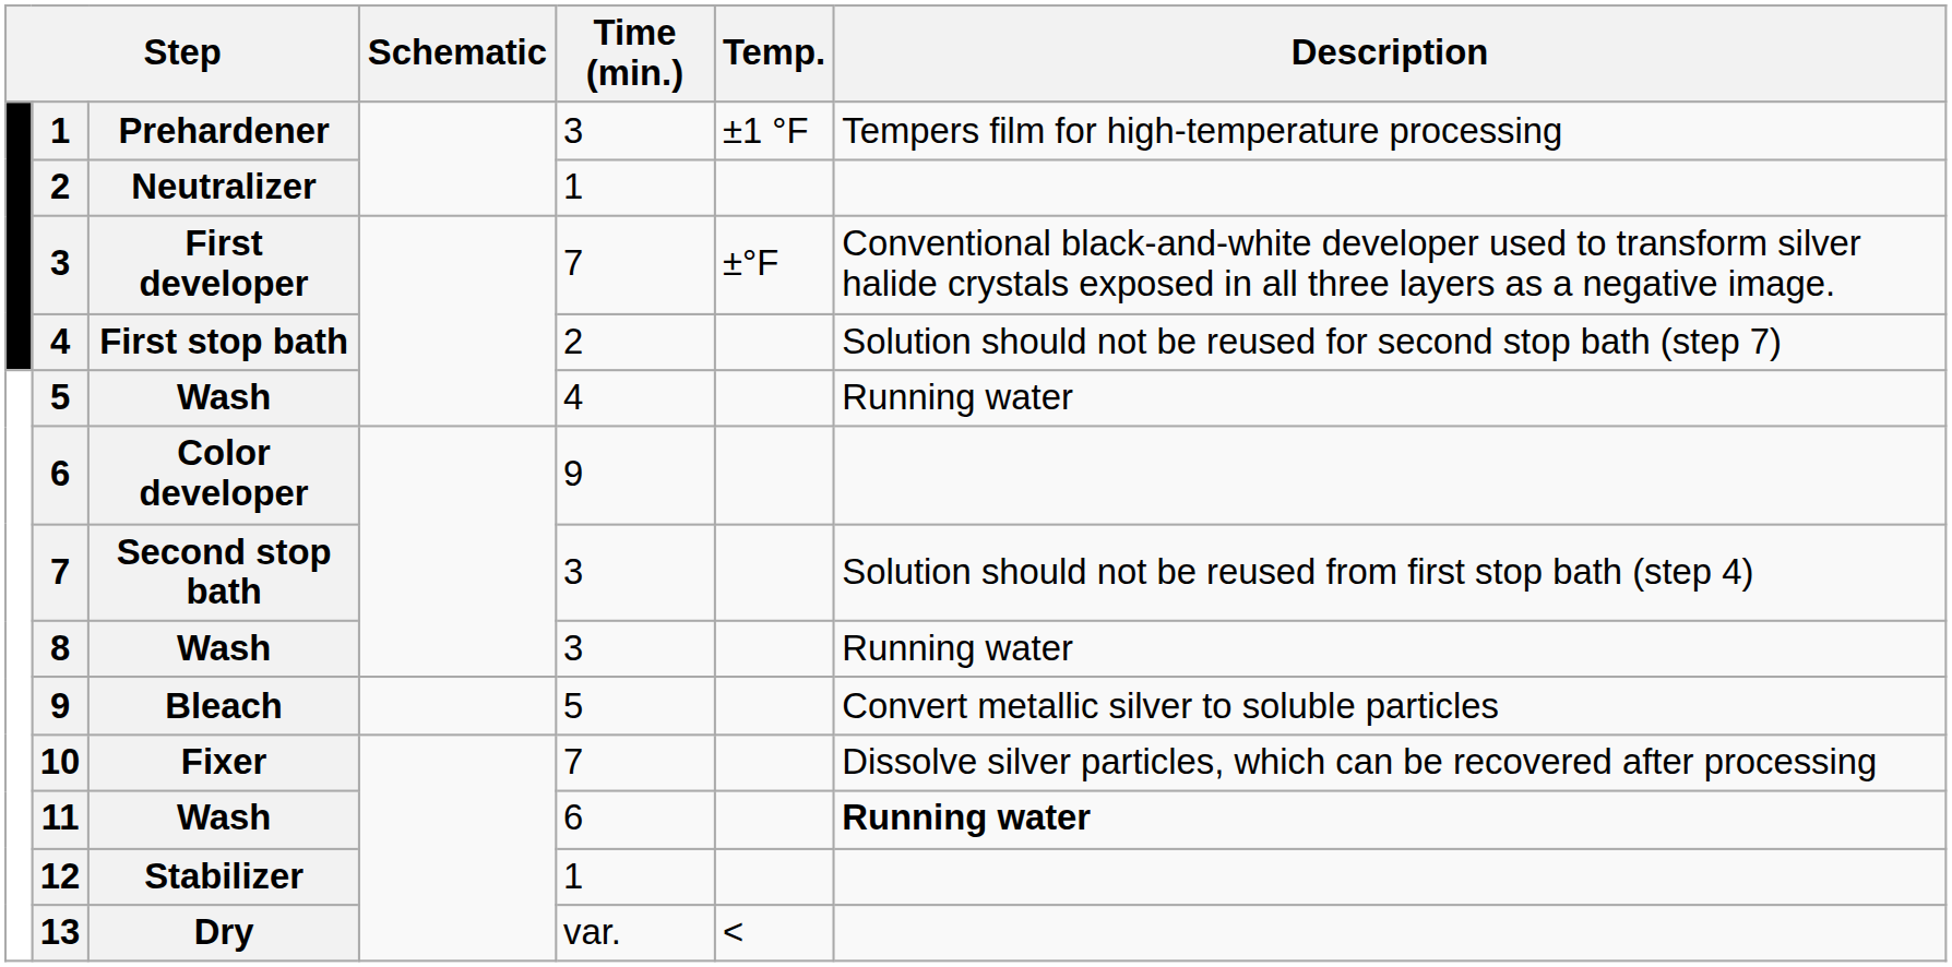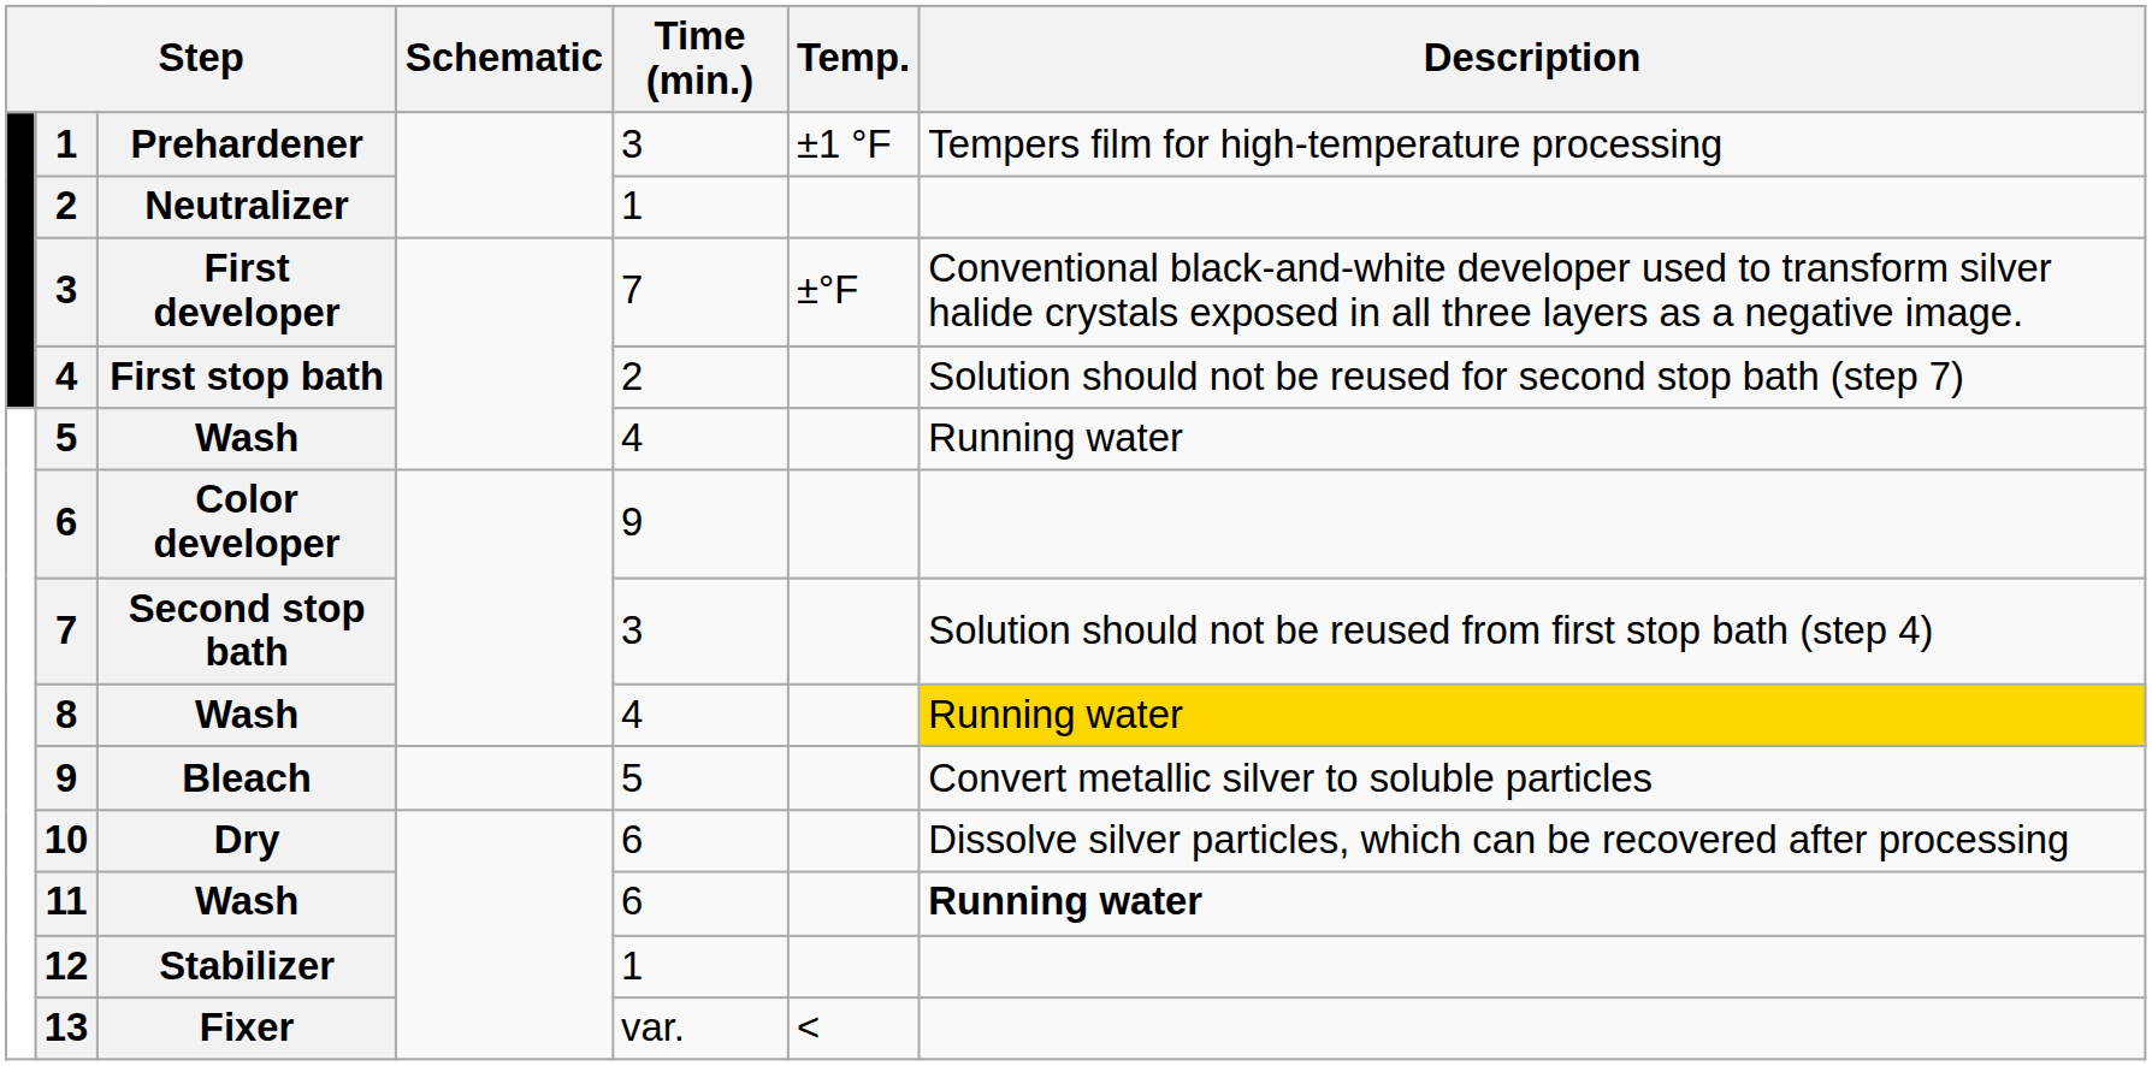8 | Time (min.): 3 -> 4
8 | Description: no background -> gold background
10 | column 3: Fixer -> Dry
10 | Time (min.): 7 -> 6
13 | column 3: Dry -> Fixer
